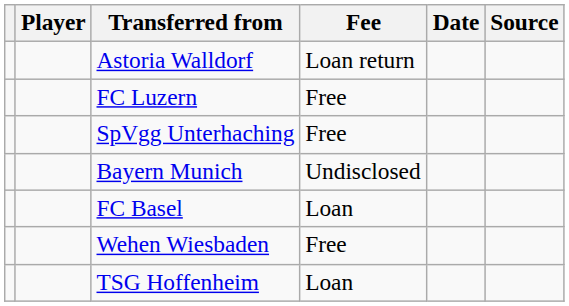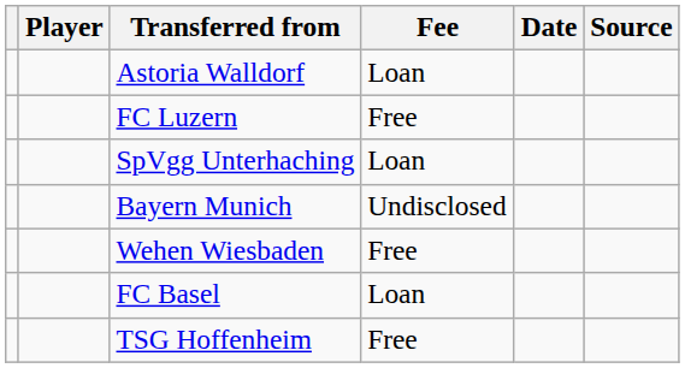Astoria Walldorf | Fee: Loan return -> Loan
SpVgg Unterhaching | Fee: Free -> Loan
rows swapped: Wehen Wiesbaden <-> FC Basel
TSG Hoffenheim | Fee: Loan -> Free
